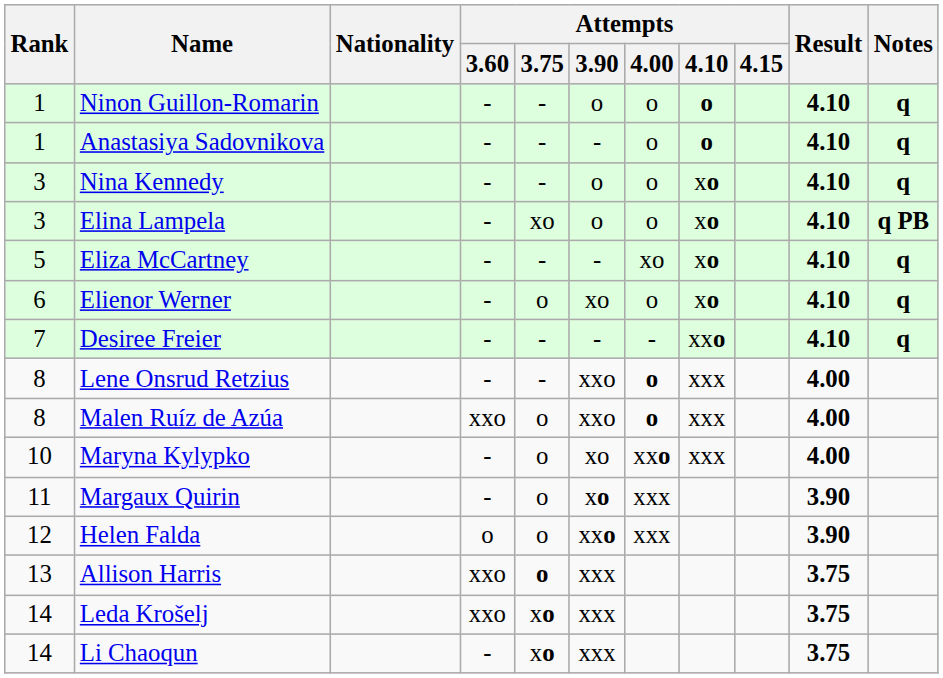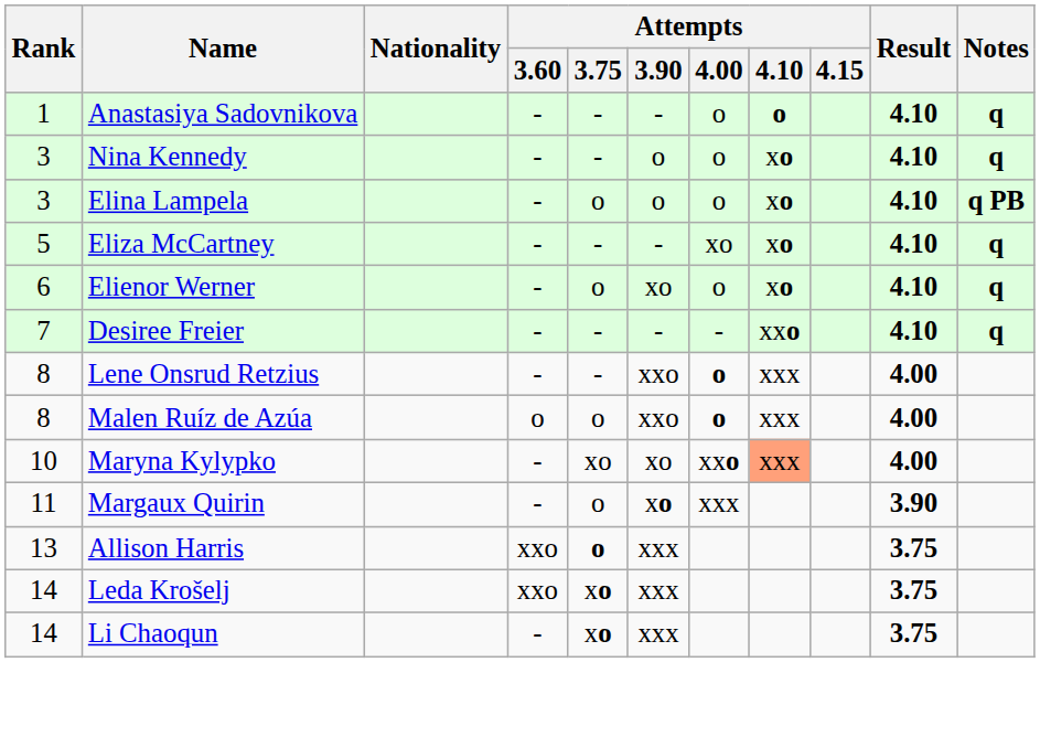- row: 1 | Ninon Guillon-Romarin | - | - | o | o | o | 4.10 | q
Elina Lampela | Attempts / 3.75: xo -> o
Malen Ruíz de Azúa | Attempts / 3.60: xxo -> o
Maryna Kylypko | Attempts / 3.75: o -> xo
Maryna Kylypko | Attempts / 4.10: no background -> lightsalmon background
- row: 12 | Helen Falda | o | o | xxo | xxx | 3.90
